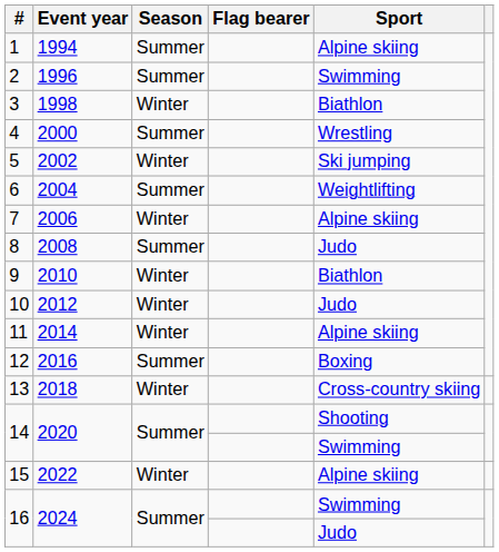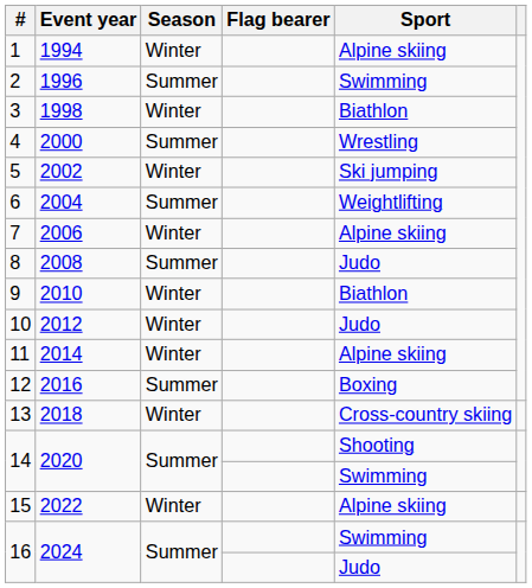1 | Season: Summer -> Winter
